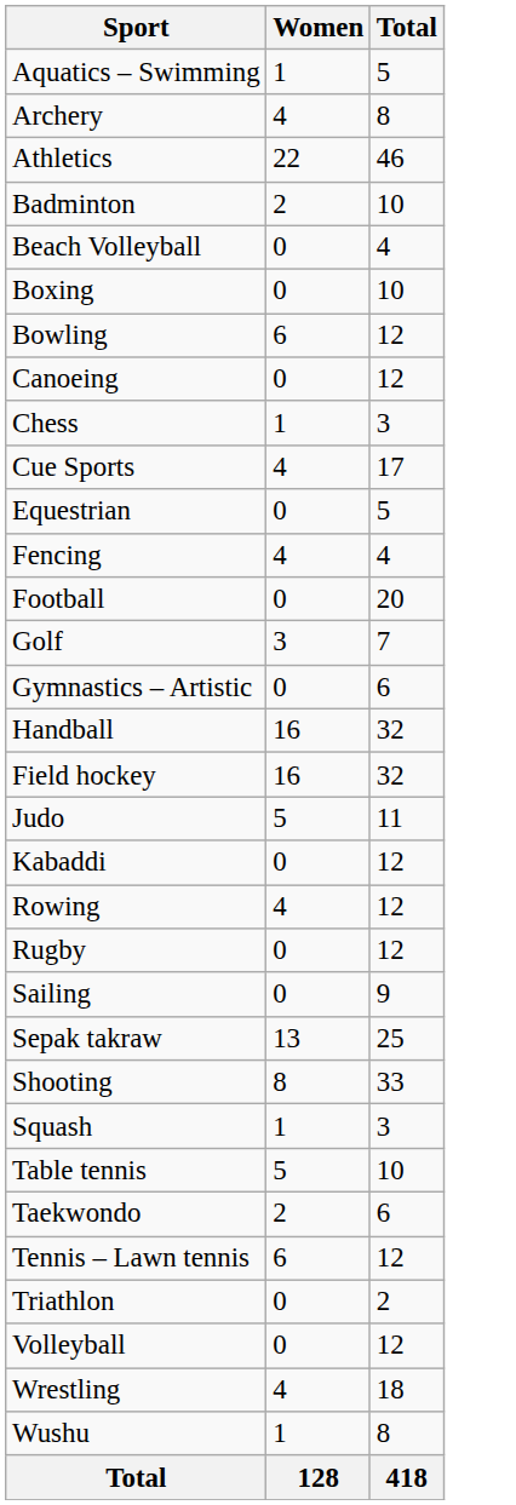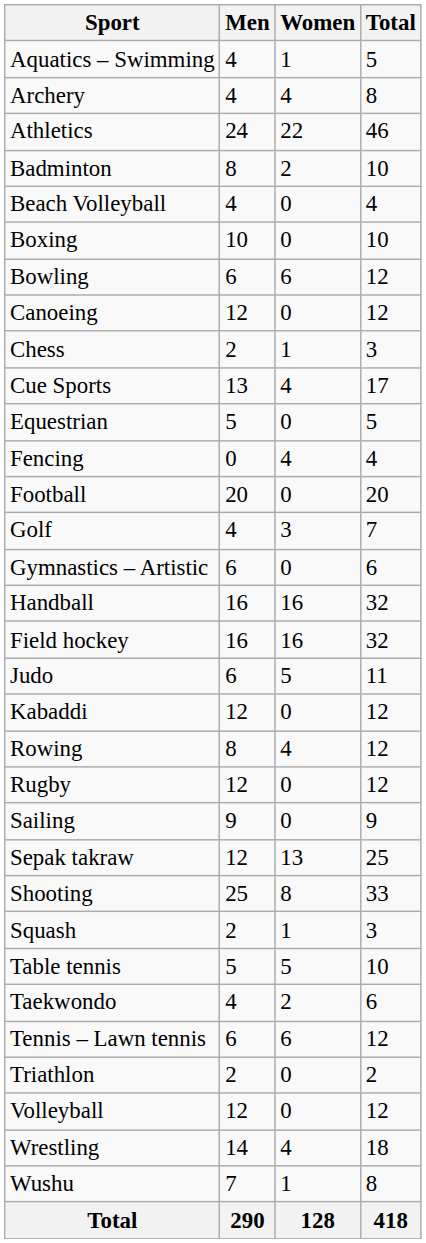+ column: Men | 4 | 4 | 24 | 8 | 4 | 10 | 6 | 12 | 2 | 13 | 5 | 0 | 20 | 4 | 6 | 16 | 16 | 6 | 12 | 8 | 12 | 9 | 12 | 25 | 2 | 5 | 4 | 6 | 2 | 12 | 14 | 7 | 290
